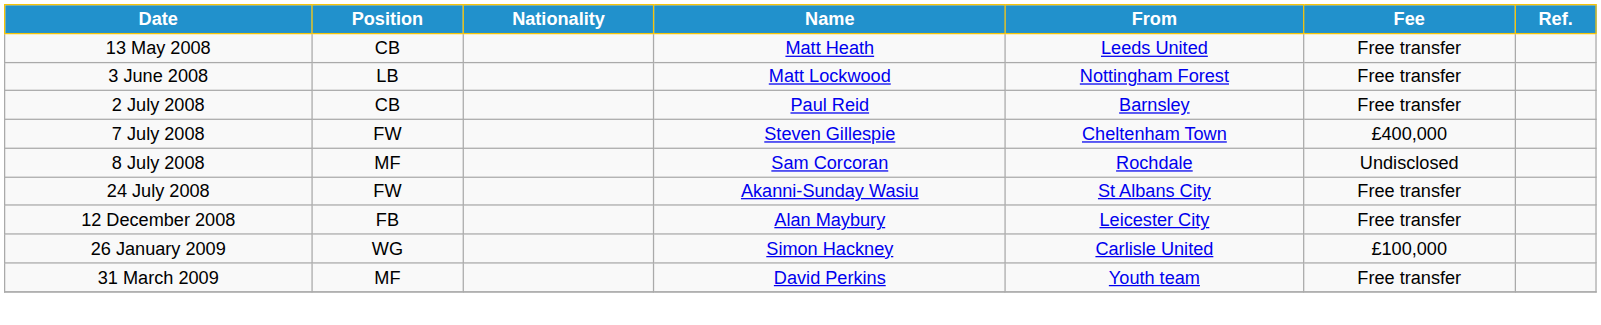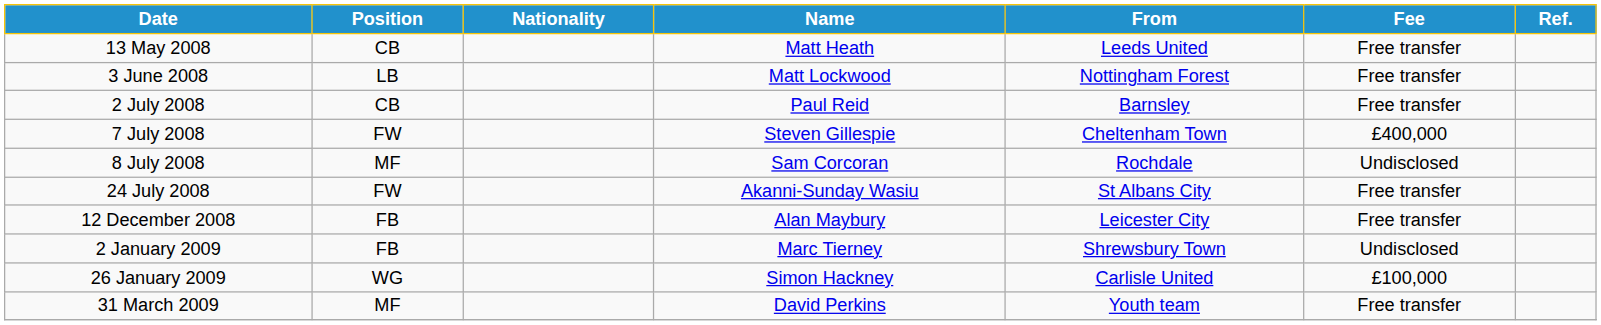+ row: 2 January 2009 | FB | Marc Tierney | Shrewsbury Town | Undisclosed
